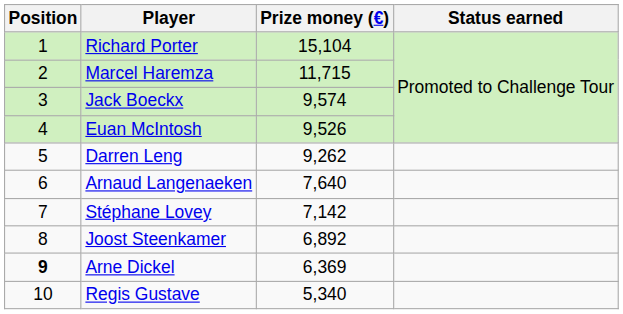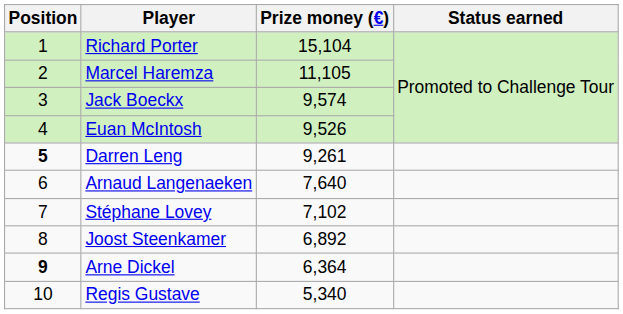Marcel Haremza | Prize money (€): 11,715 -> 11,105
Darren Leng | Position: normal -> bold
Darren Leng | Prize money (€): 9,262 -> 9,261
Stéphane Lovey | Prize money (€): 7,142 -> 7,102
Arne Dickel | Prize money (€): 6,369 -> 6,364
